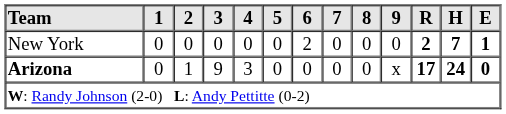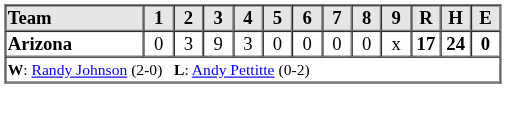- row: New York | 0 | 0 | 0 | 0 | 0 | 2 | 0 | 0 | 0 | 2 | 7 | 1
Arizona | 2: 1 -> 3
